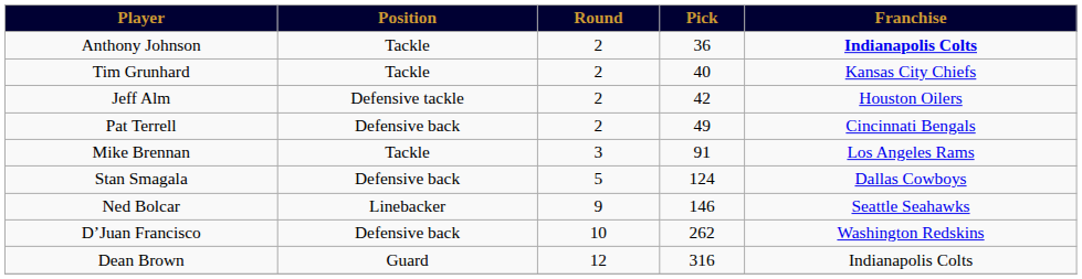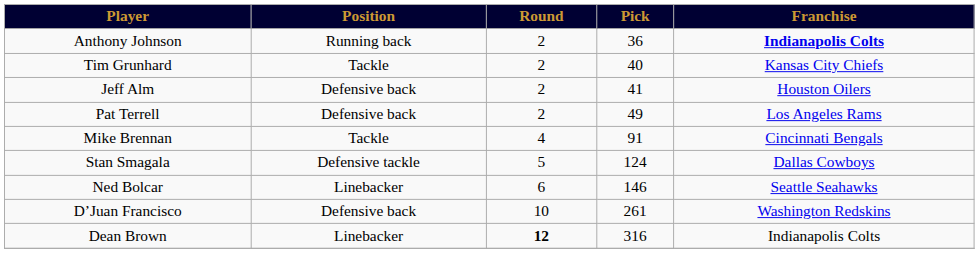Anthony Johnson | Position: Tackle -> Running back
Jeff Alm | Position: Defensive tackle -> Defensive back
Jeff Alm | Pick: 42 -> 41
Pat Terrell | Franchise: Cincinnati Bengals -> Los Angeles Rams
Mike Brennan | Round: 3 -> 4
Mike Brennan | Franchise: Los Angeles Rams -> Cincinnati Bengals
Stan Smagala | Position: Defensive back -> Defensive tackle
Ned Bolcar | Round: 9 -> 6
D’Juan Francisco | Pick: 262 -> 261
Dean Brown | Position: Guard -> Linebacker
Dean Brown | Round: normal -> bold
